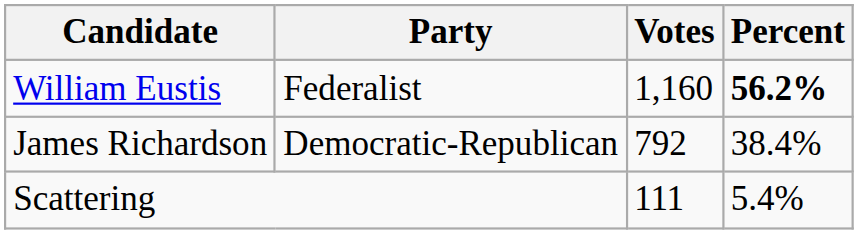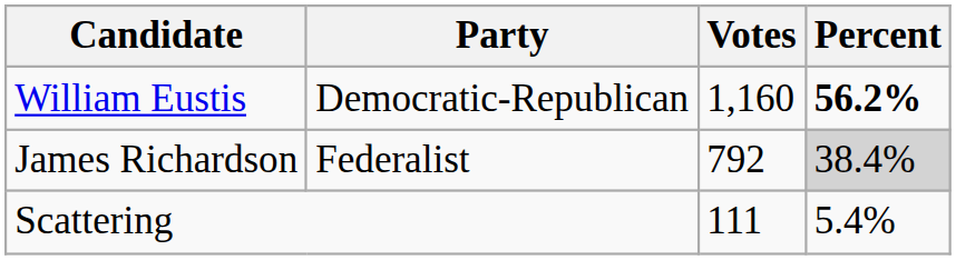William Eustis | Party: Federalist -> Democratic-Republican
James Richardson | Party: Democratic-Republican -> Federalist
James Richardson | Percent: no background -> lightgrey background
